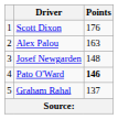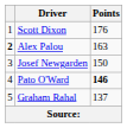Alex Palou | column 1: normal -> bold
Josef Newgarden | Points: 148 -> 150
